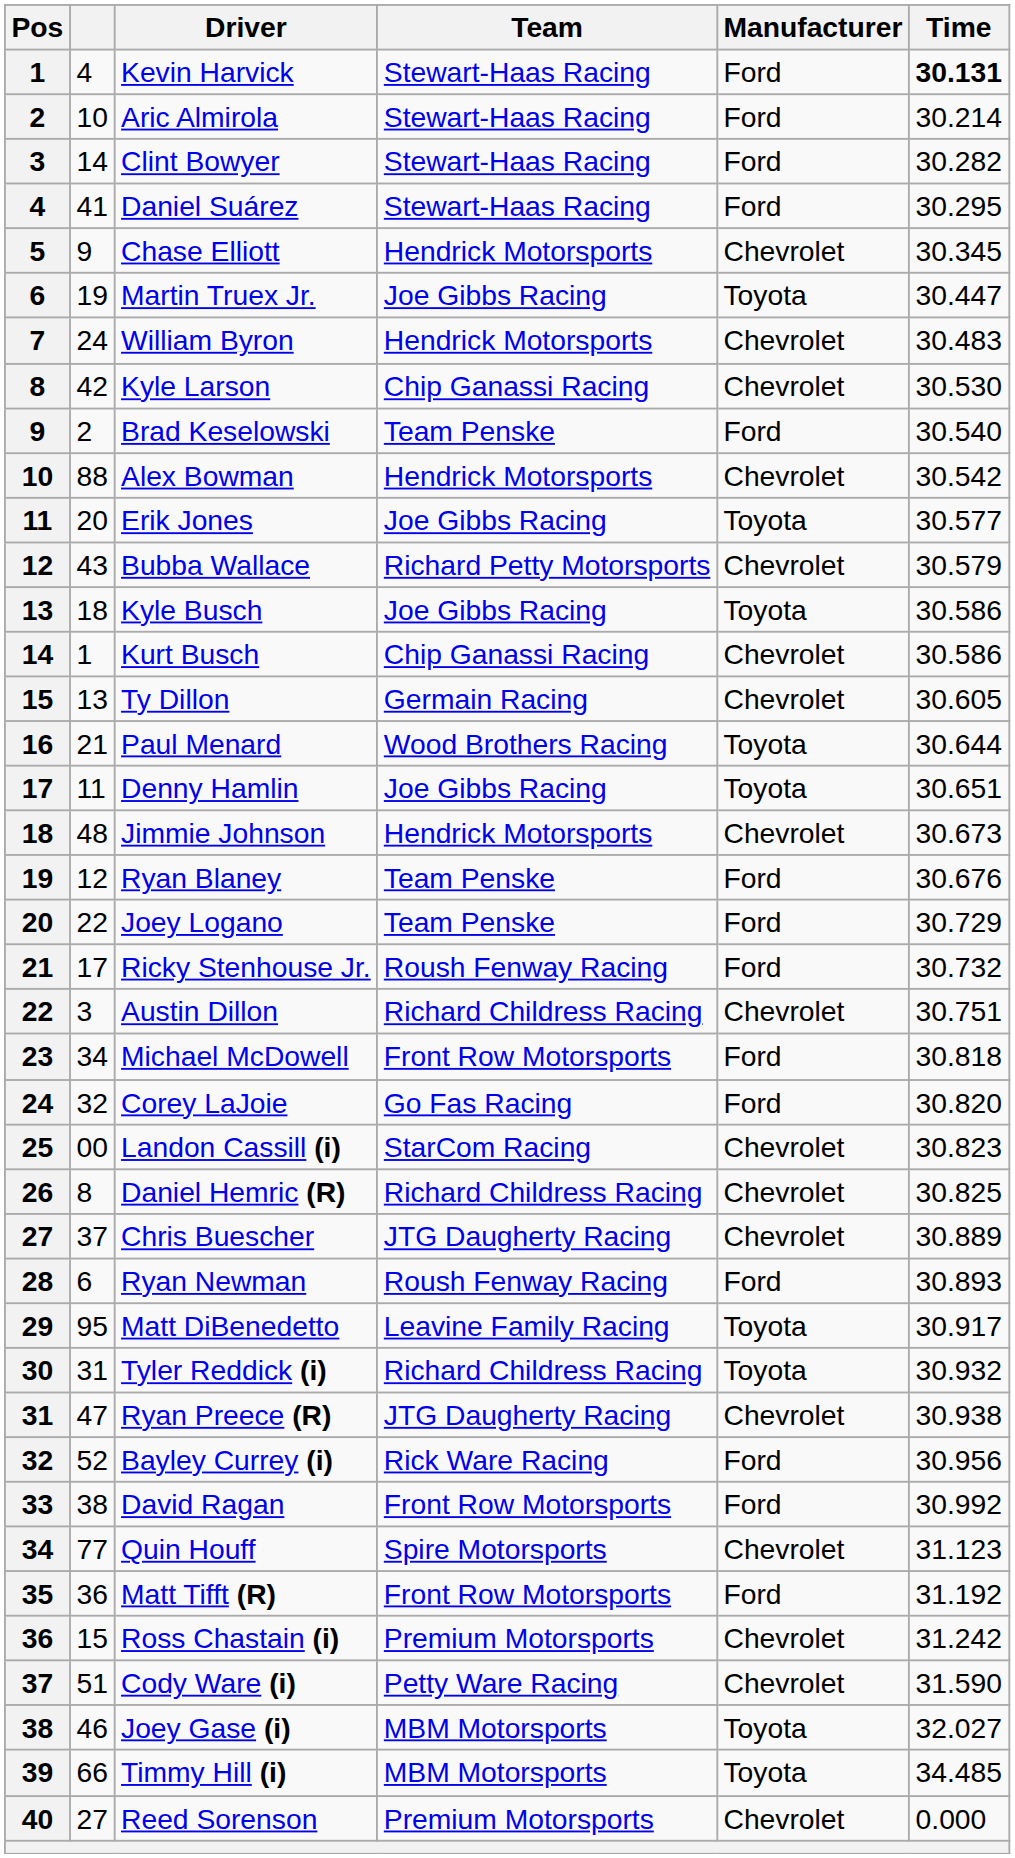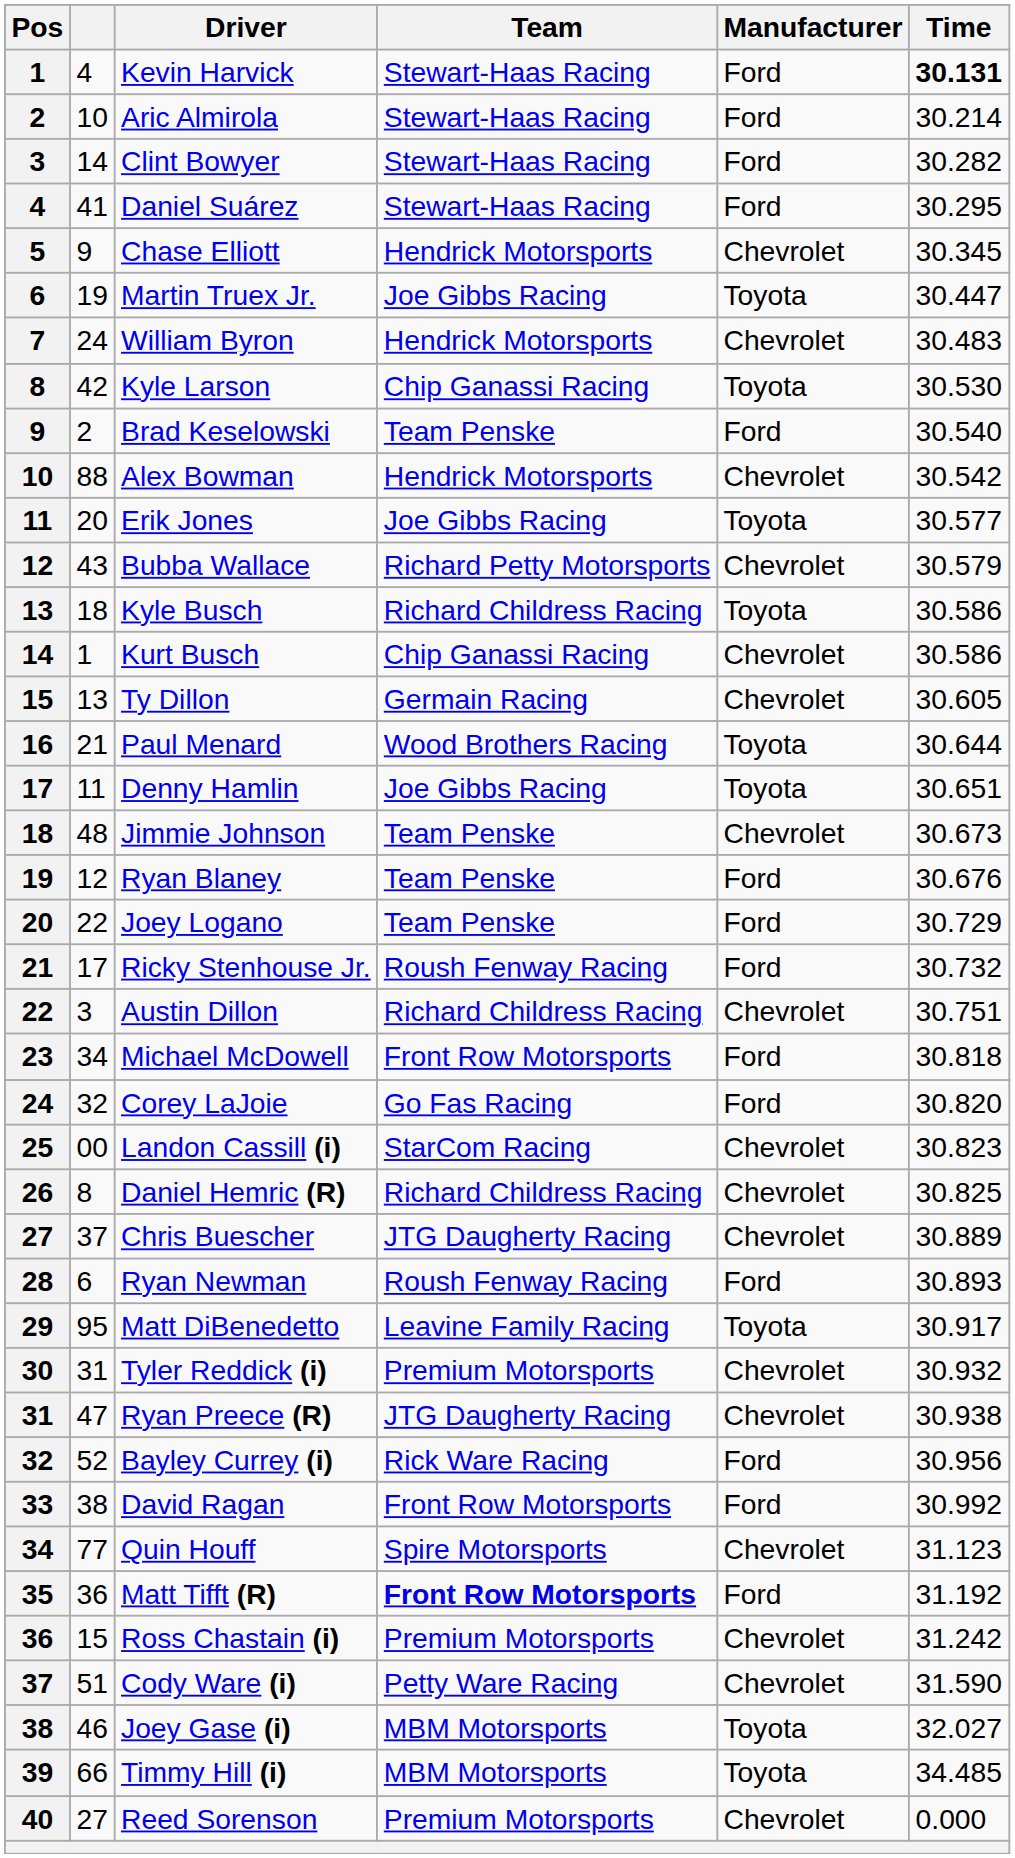Kyle Larson | Manufacturer: Chevrolet -> Toyota
Kyle Busch | Team: Joe Gibbs Racing -> Richard Childress Racing
Jimmie Johnson | Team: Hendrick Motorsports -> Team Penske
Tyler Reddick (i) | Team: Richard Childress Racing -> Premium Motorsports
Tyler Reddick (i) | Manufacturer: Toyota -> Chevrolet
Matt Tifft (R) | Team: normal -> bold
